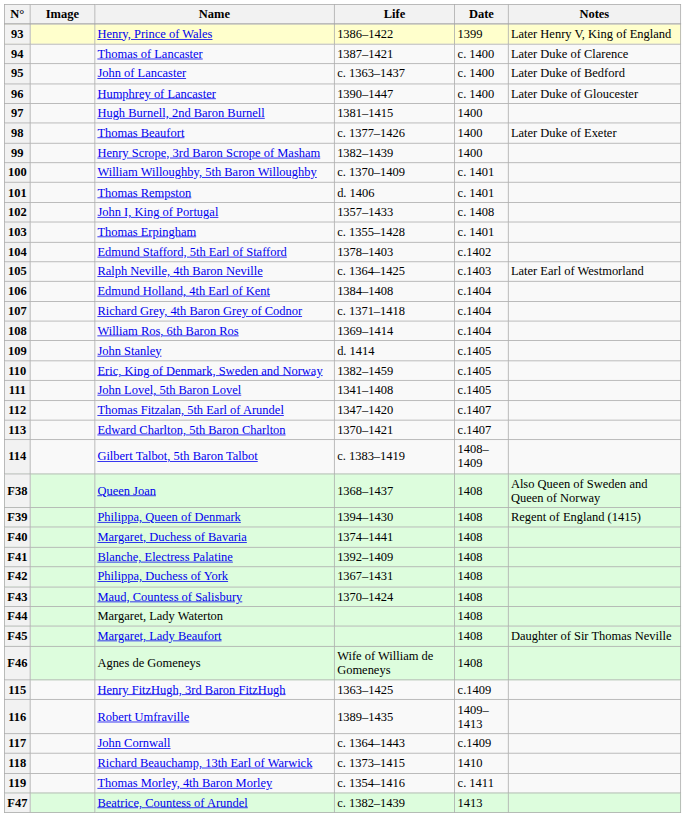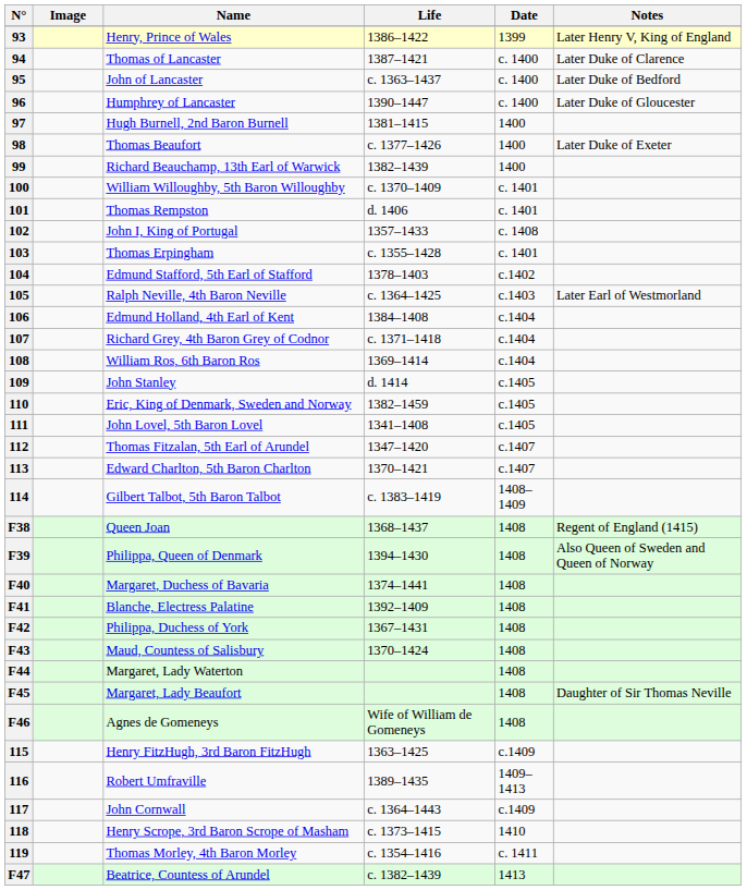99 | Name: Henry Scrope, 3rd Baron Scrope of Masham -> Richard Beauchamp, 13th Earl of Warwick
F38 | Notes: Also Queen of Sweden and Queen of Norway -> Regent of England (1415)
F39 | Notes: Regent of England (1415) -> Also Queen of Sweden and Queen of Norway
118 | Name: Richard Beauchamp, 13th Earl of Warwick -> Henry Scrope, 3rd Baron Scrope of Masham
